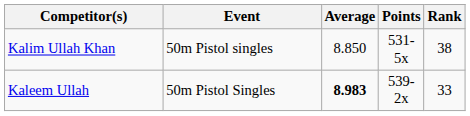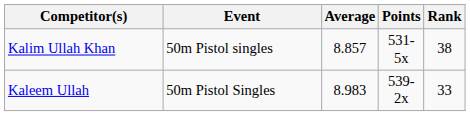Kalim Ullah Khan | Average: 8.850 -> 8.857
Kaleem Ullah | Average: bold -> normal
